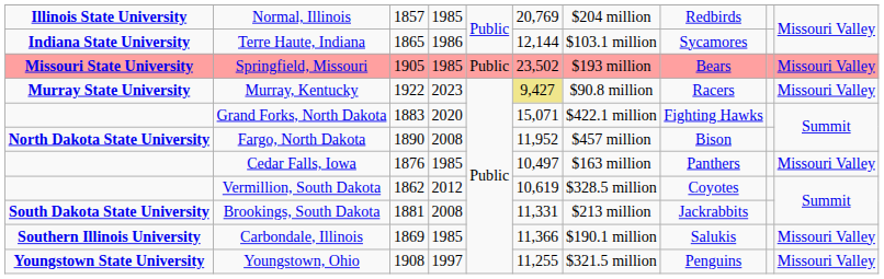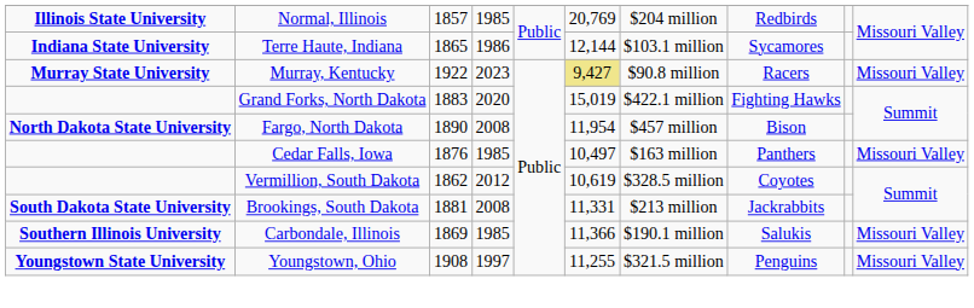- row: Missouri State University | Springfield, Missouri | 1905 | 1985 | Public | 23,502 | $193 million | Bears | Missouri Valley
Grand Forks, North Dakota | column 6: 15,071 -> 15,019
Fargo, North Dakota | column 6: 11,952 -> 11,954
